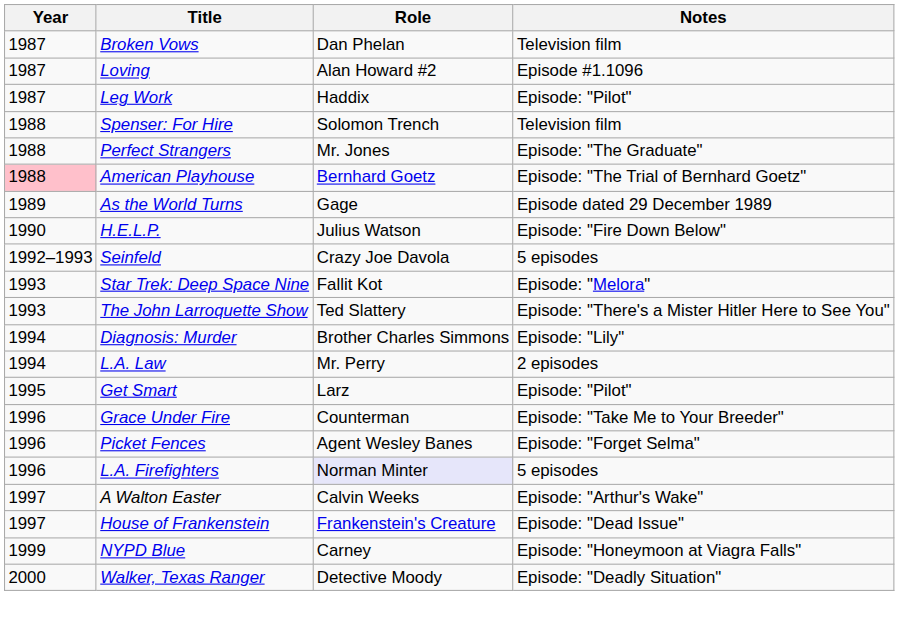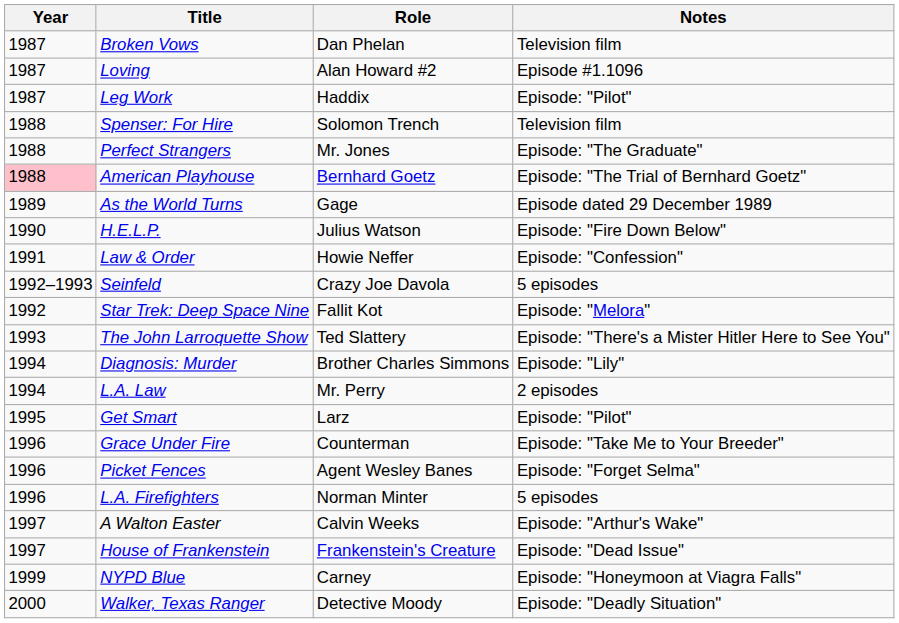+ row: 1991 | Law & Order | Howie Neffer | Episode: "Confession"
Star Trek: Deep Space Nine | Year: 1993 -> 1992
L.A. Firefighters | Role: lavender background -> no background
